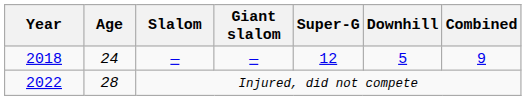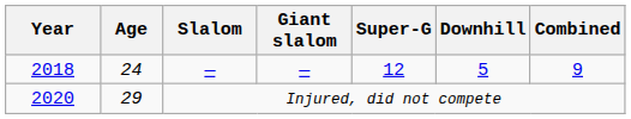Injured, did not compete | Year: 2022 -> 2020
Injured, did not compete | Age: 28 -> 29
